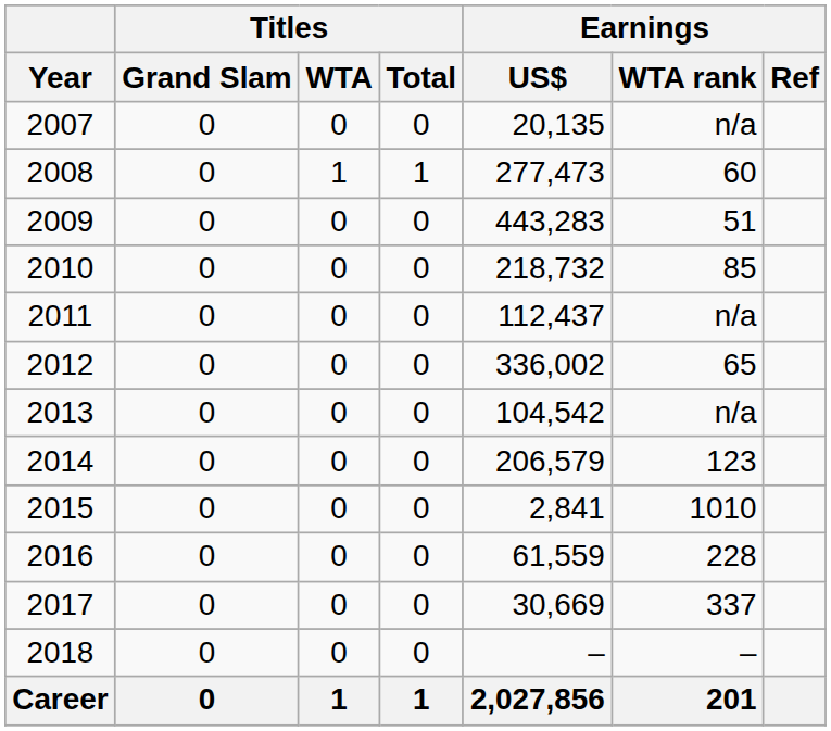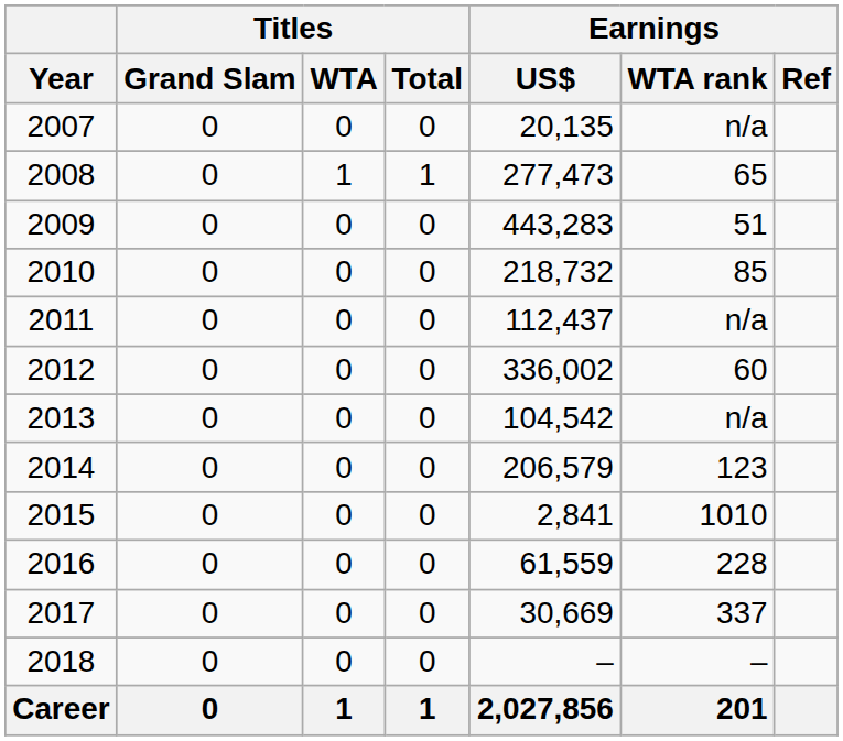2008 | Earnings / WTA rank: 60 -> 65
2012 | Earnings / WTA rank: 65 -> 60
